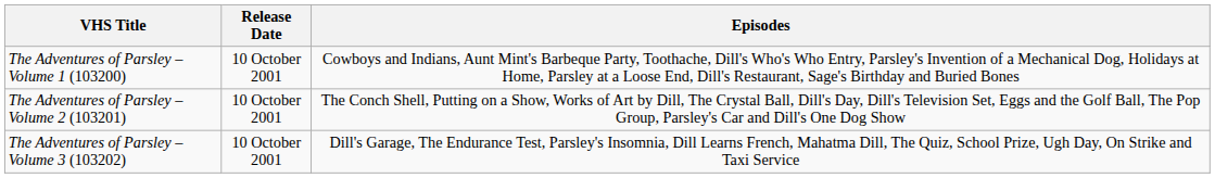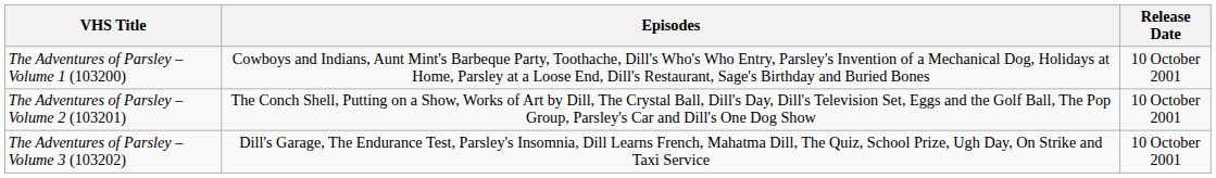columns swapped: Release Date <-> Episodes
